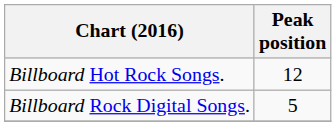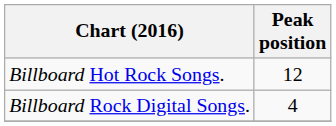Billboard Rock Digital Songs. | Peak position: 5 -> 4
